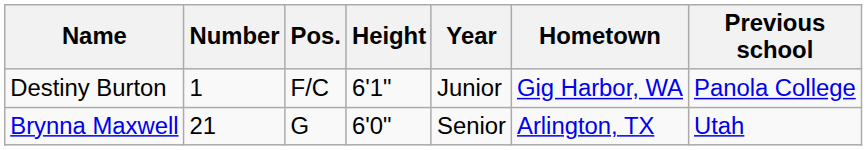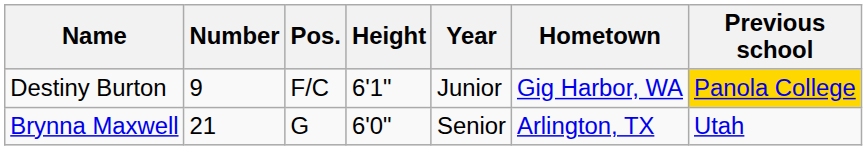Destiny Burton | Number: 1 -> 9
Destiny Burton | Previous school: no background -> gold background
